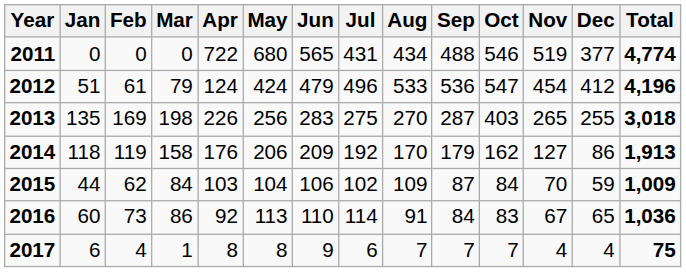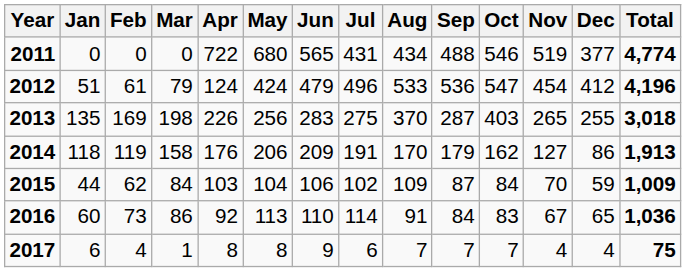2013 | Aug: 270 -> 370
2014 | Jul: 192 -> 191
